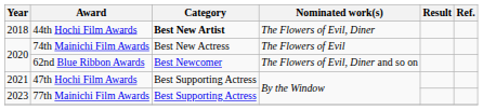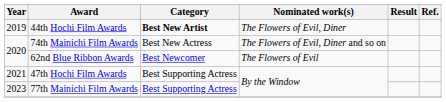44th Hochi Film Awards | Year: 2018 -> 2019
74th Mainichi Film Awards | Nominated work(s): The Flowers of Evil -> The Flowers of Evil, Diner and so on
62nd Blue Ribbon Awards | Nominated work(s): The Flowers of Evil, Diner and so on -> The Flowers of Evil
